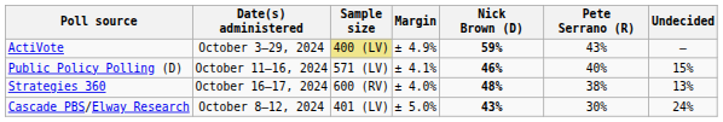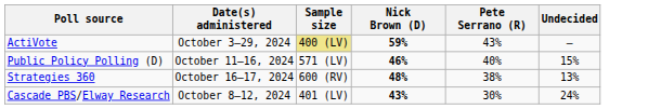- column: Margin | ± 4.9% | ± 4.1% | ± 4.0% | ± 5.0%
